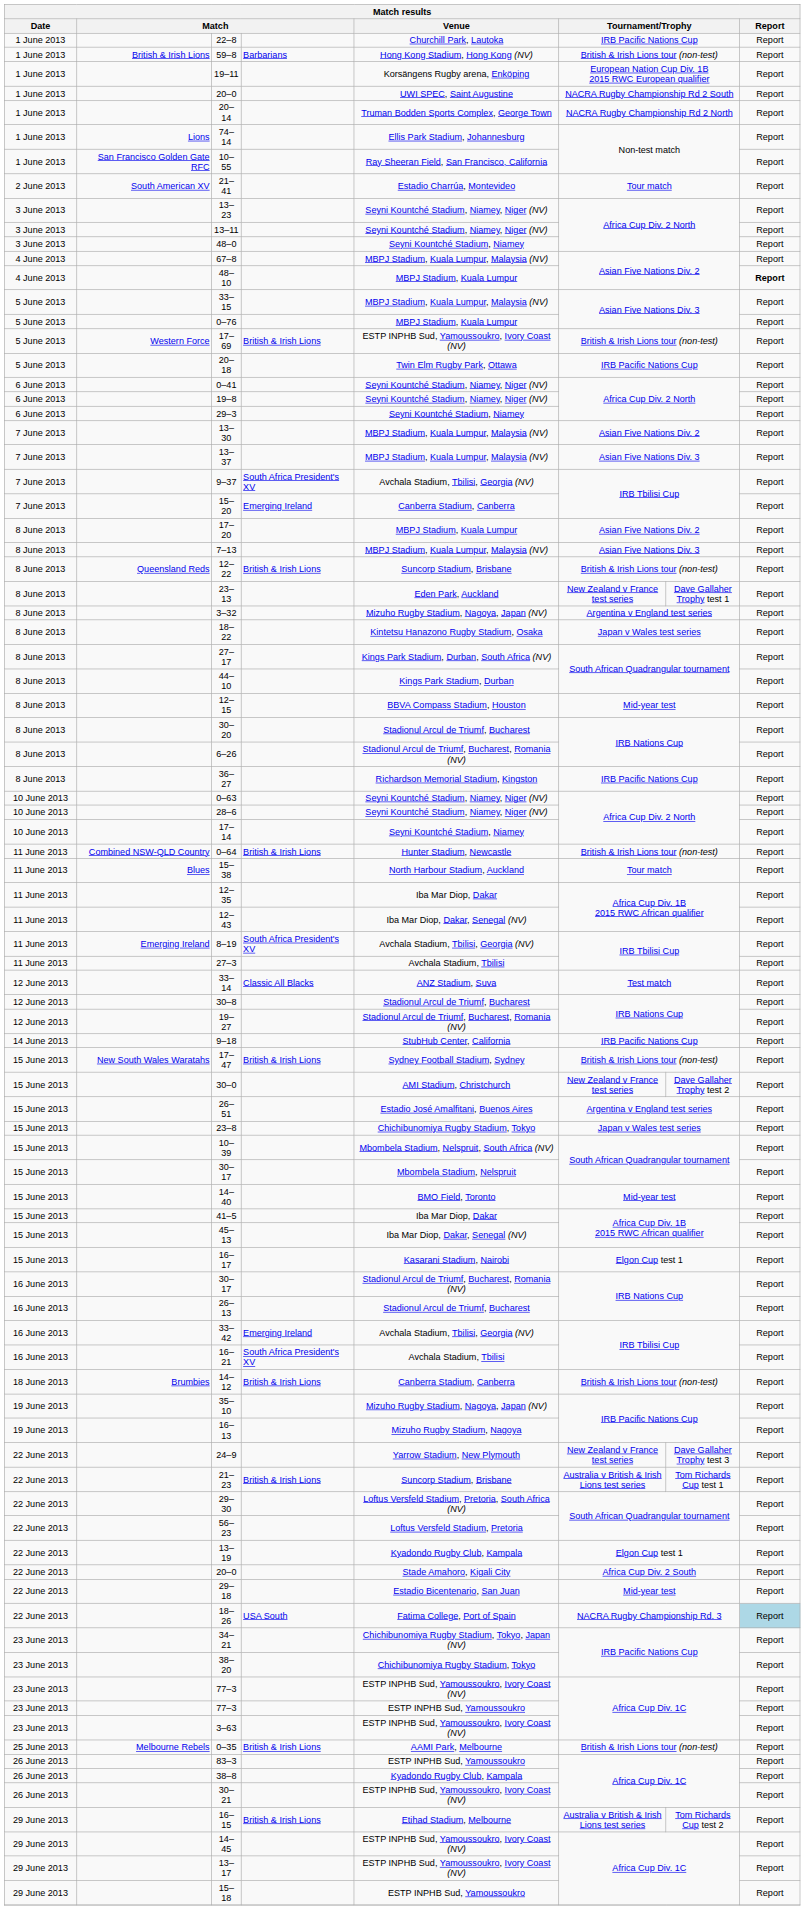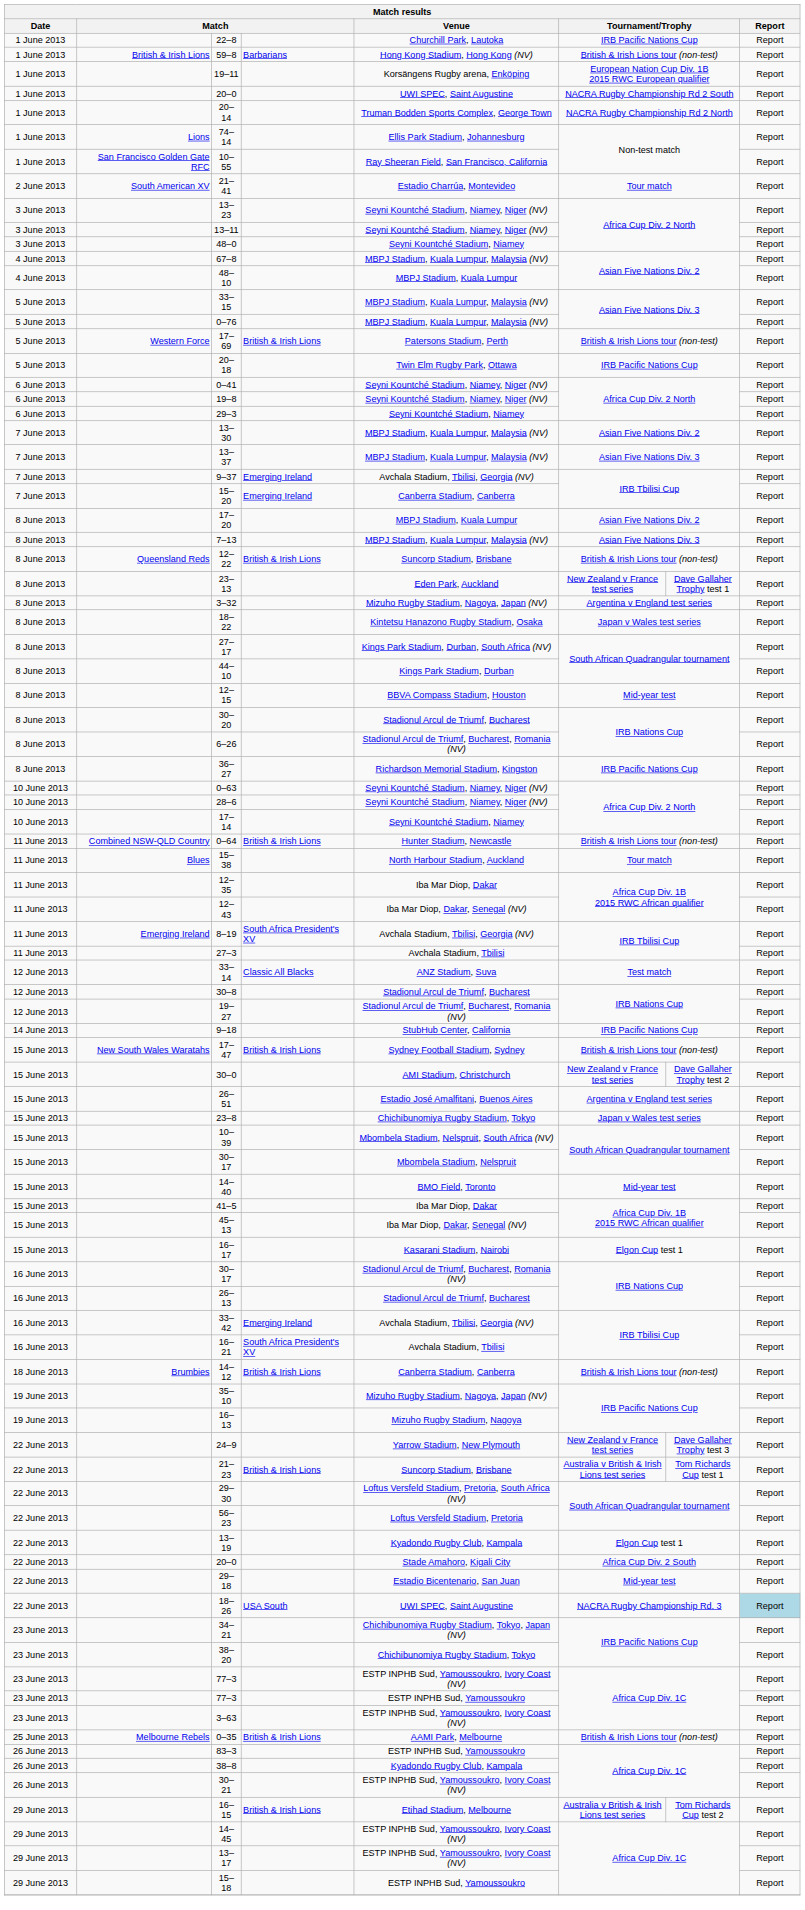48–10 | Report: bold -> normal
0–76 | Venue: MBPJ Stadium, Kuala Lumpur -> MBPJ Stadium, Kuala Lumpur, Malaysia (NV)
17–69 | Venue: ESTP INPHB Sud, Yamoussoukro, Ivory Coast (NV) -> Patersons Stadium, Perth
9–37 | column 4: South Africa President's XV -> Emerging Ireland
18–26 | Venue: Fatima College, Port of Spain -> UWI SPEC, Saint Augustine
